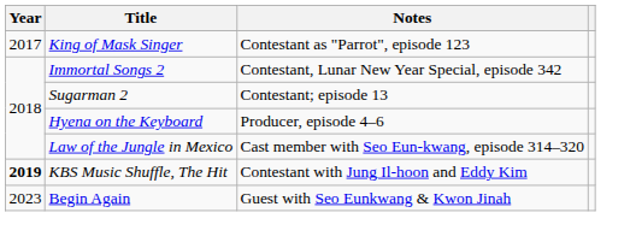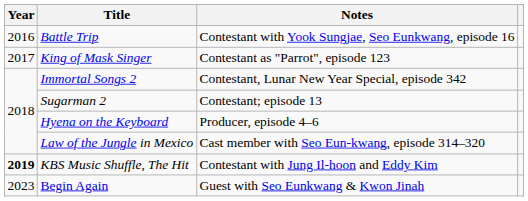+ row: 2016 | Battle Trip | Contestant with Yook Sungjae, Seo Eunkwang, episode 16
